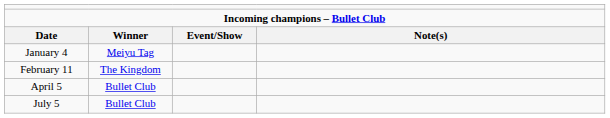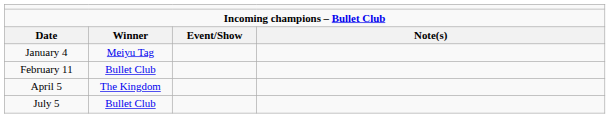February 11 | column 2: The Kingdom -> Bullet Club
April 5 | column 2: Bullet Club -> The Kingdom
